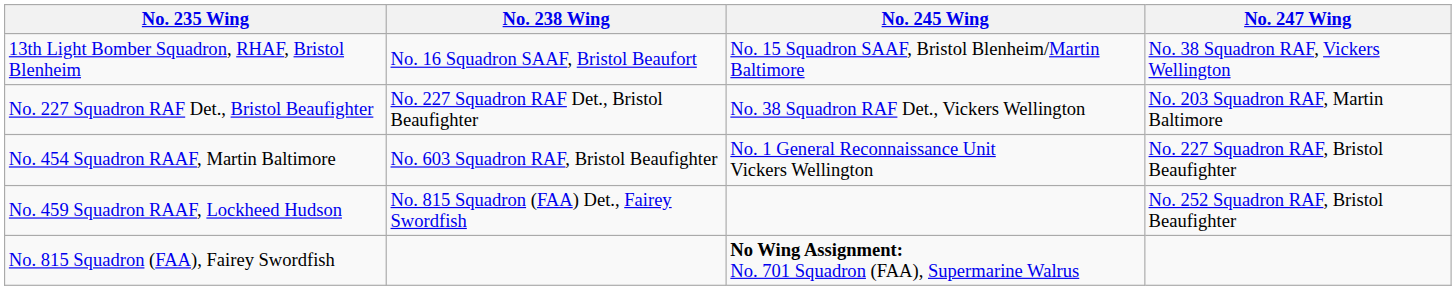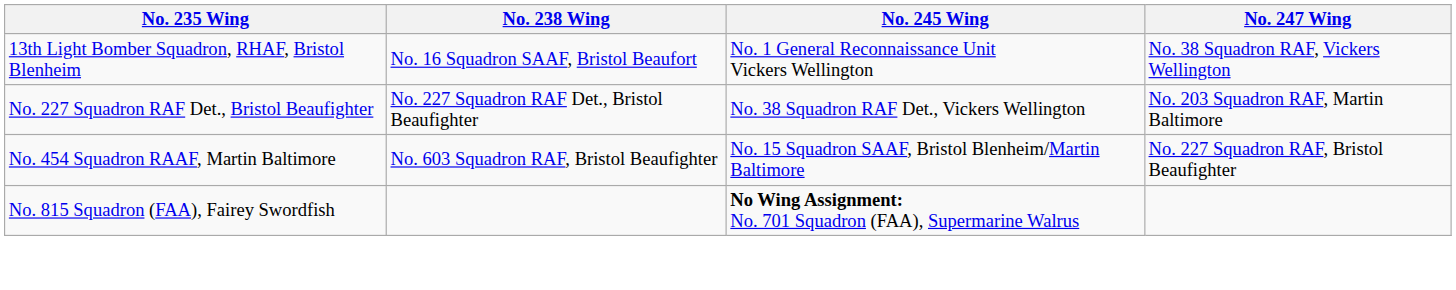13th Light Bomber Squadron, RHAF, Bristol Blenheim | No. 245 Wing: No. 15 Squadron SAAF, Bristol Blenheim/Martin Baltimore -> No. 1 General Reconnaissance Unit Vickers Wellington
No. 454 Squadron RAAF, Martin Baltimore | No. 245 Wing: No. 1 General Reconnaissance Unit Vickers Wellington -> No. 15 Squadron SAAF, Bristol Blenheim/Martin Baltimore
- row: No. 459 Squadron RAAF, Lockheed Hudson | No. 815 Squadron (FAA) Det., Fairey Swordfish | No. 252 Squadron RAF, Bristol Beaufighter
